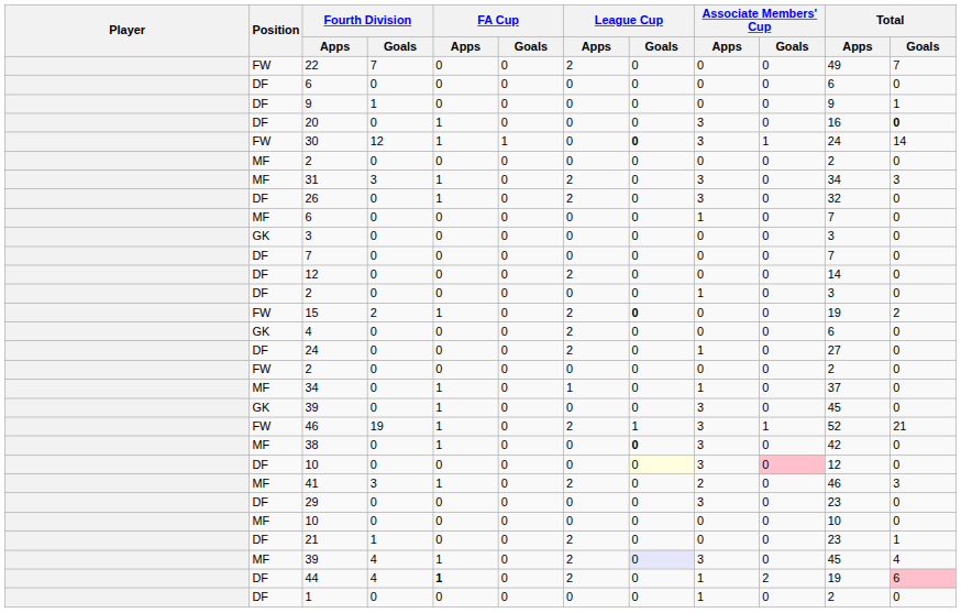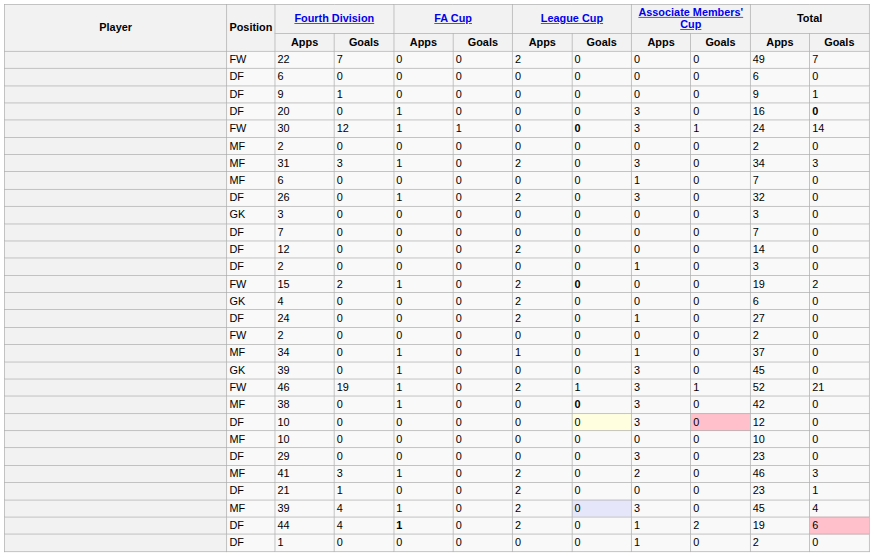rows swapped: 26 <-> MF / 6
rows swapped: 41 <-> MF / 10
